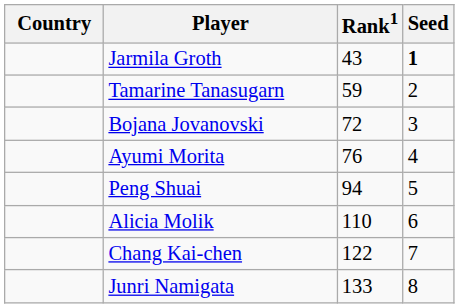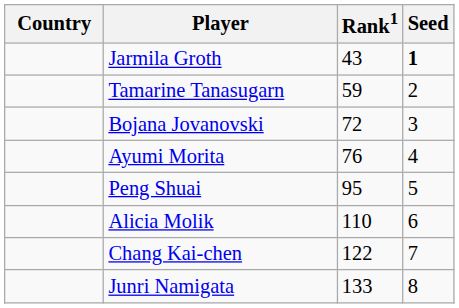Peng Shuai | Rank1: 94 -> 95
